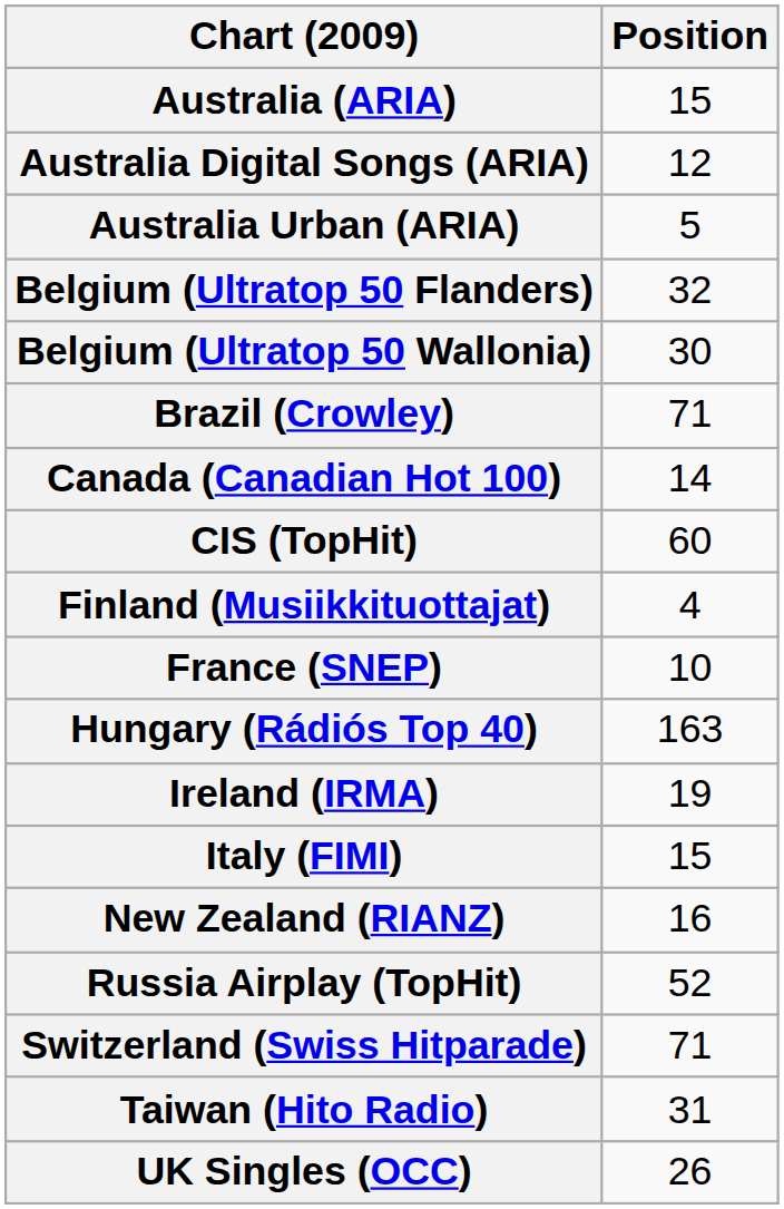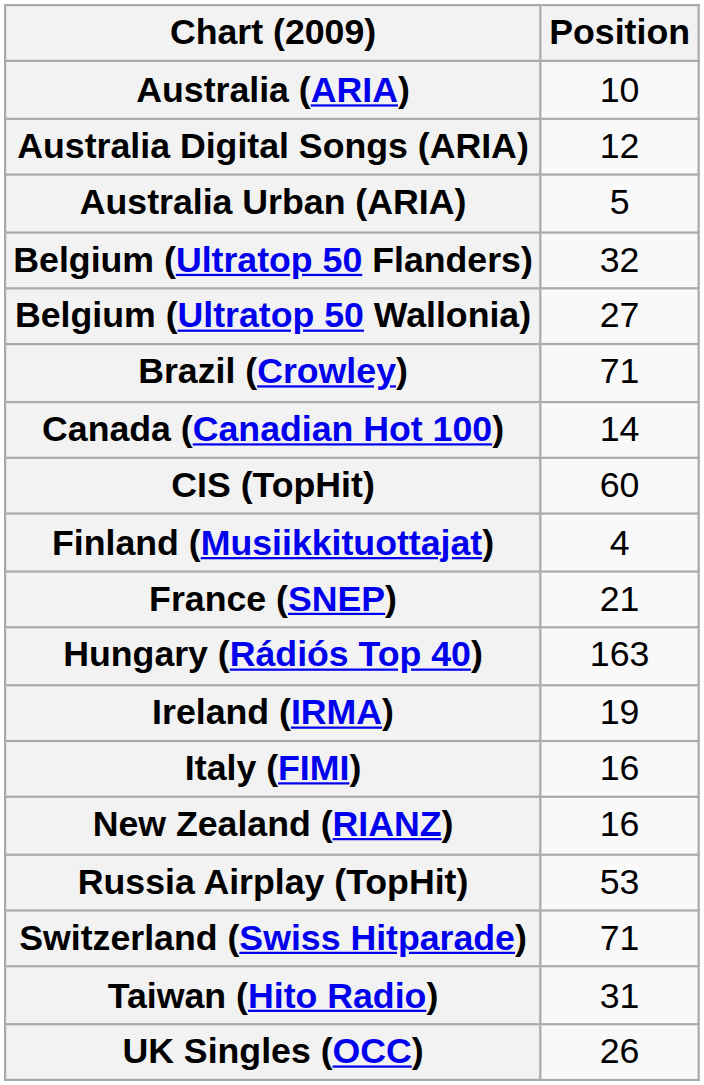Australia (ARIA) | Position: 15 -> 10
Belgium (Ultratop 50 Wallonia) | Position: 30 -> 27
France (SNEP) | Position: 10 -> 21
Italy (FIMI) | Position: 15 -> 16
Russia Airplay (TopHit) | Position: 52 -> 53
